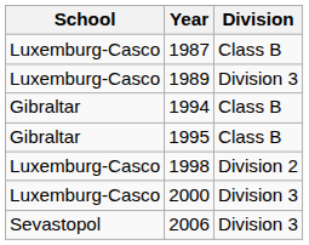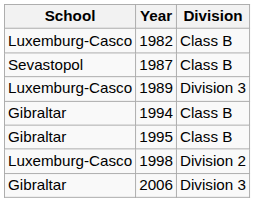+ row: Luxemburg-Casco | 1982 | Class B
1987 | School: Luxemburg-Casco -> Sevastopol
- row: Luxemburg-Casco | 2000 | Division 3
2006 | School: Sevastopol -> Gibraltar
